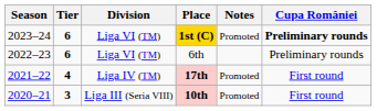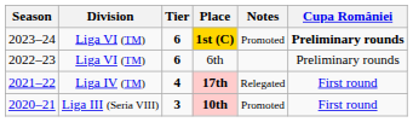columns swapped: Tier <-> Division
17th | Notes: Promoted -> Relegated
